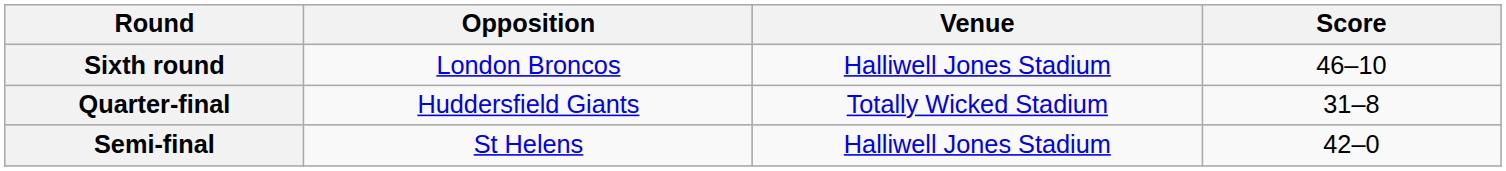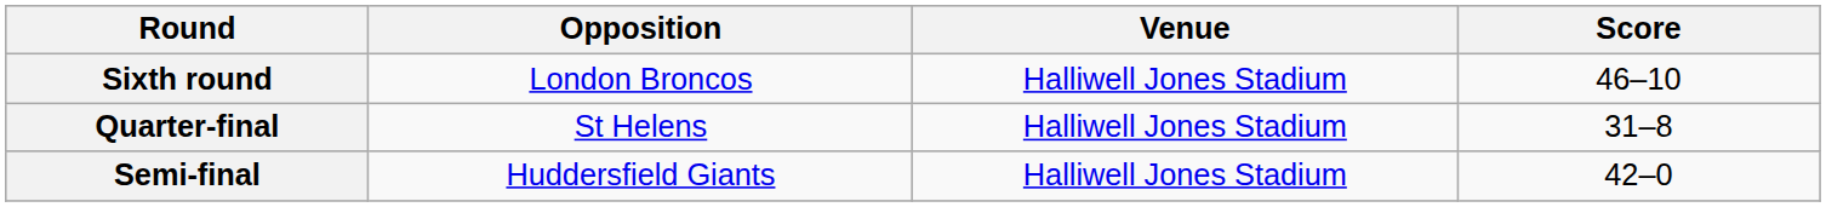Quarter-final | Opposition: Huddersfield Giants -> St Helens
Quarter-final | Venue: Totally Wicked Stadium -> Halliwell Jones Stadium
Semi-final | Opposition: St Helens -> Huddersfield Giants
